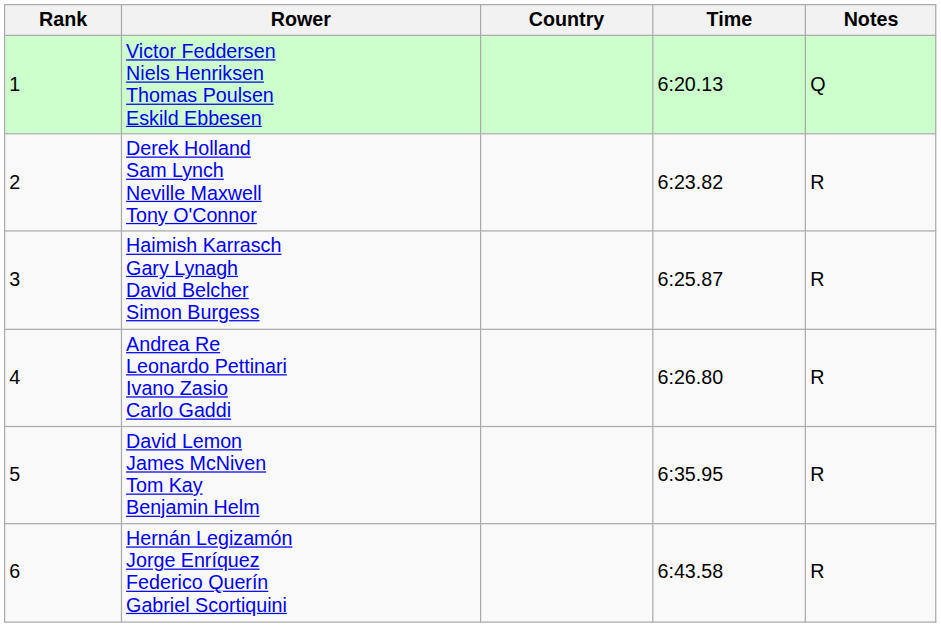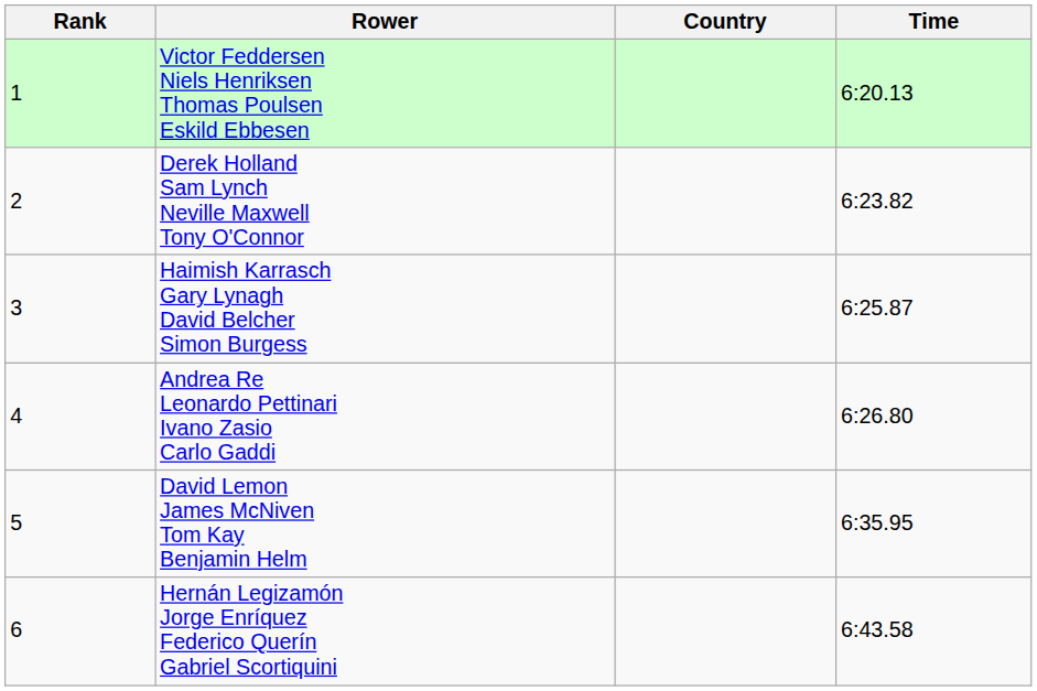- column: Notes | Q | R | R | R | R | R
